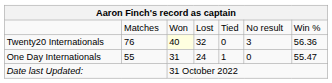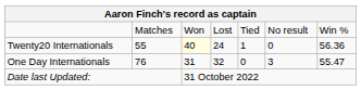Twenty20 Internationals | column 2: 76 -> 55
Twenty20 Internationals | column 4: 32 -> 24
Twenty20 Internationals | column 5: 0 -> 1
Twenty20 Internationals | column 6: 3 -> 0
One Day Internationals | column 2: 55 -> 76
One Day Internationals | column 4: 24 -> 32
One Day Internationals | column 5: 1 -> 0
One Day Internationals | column 6: 0 -> 3
